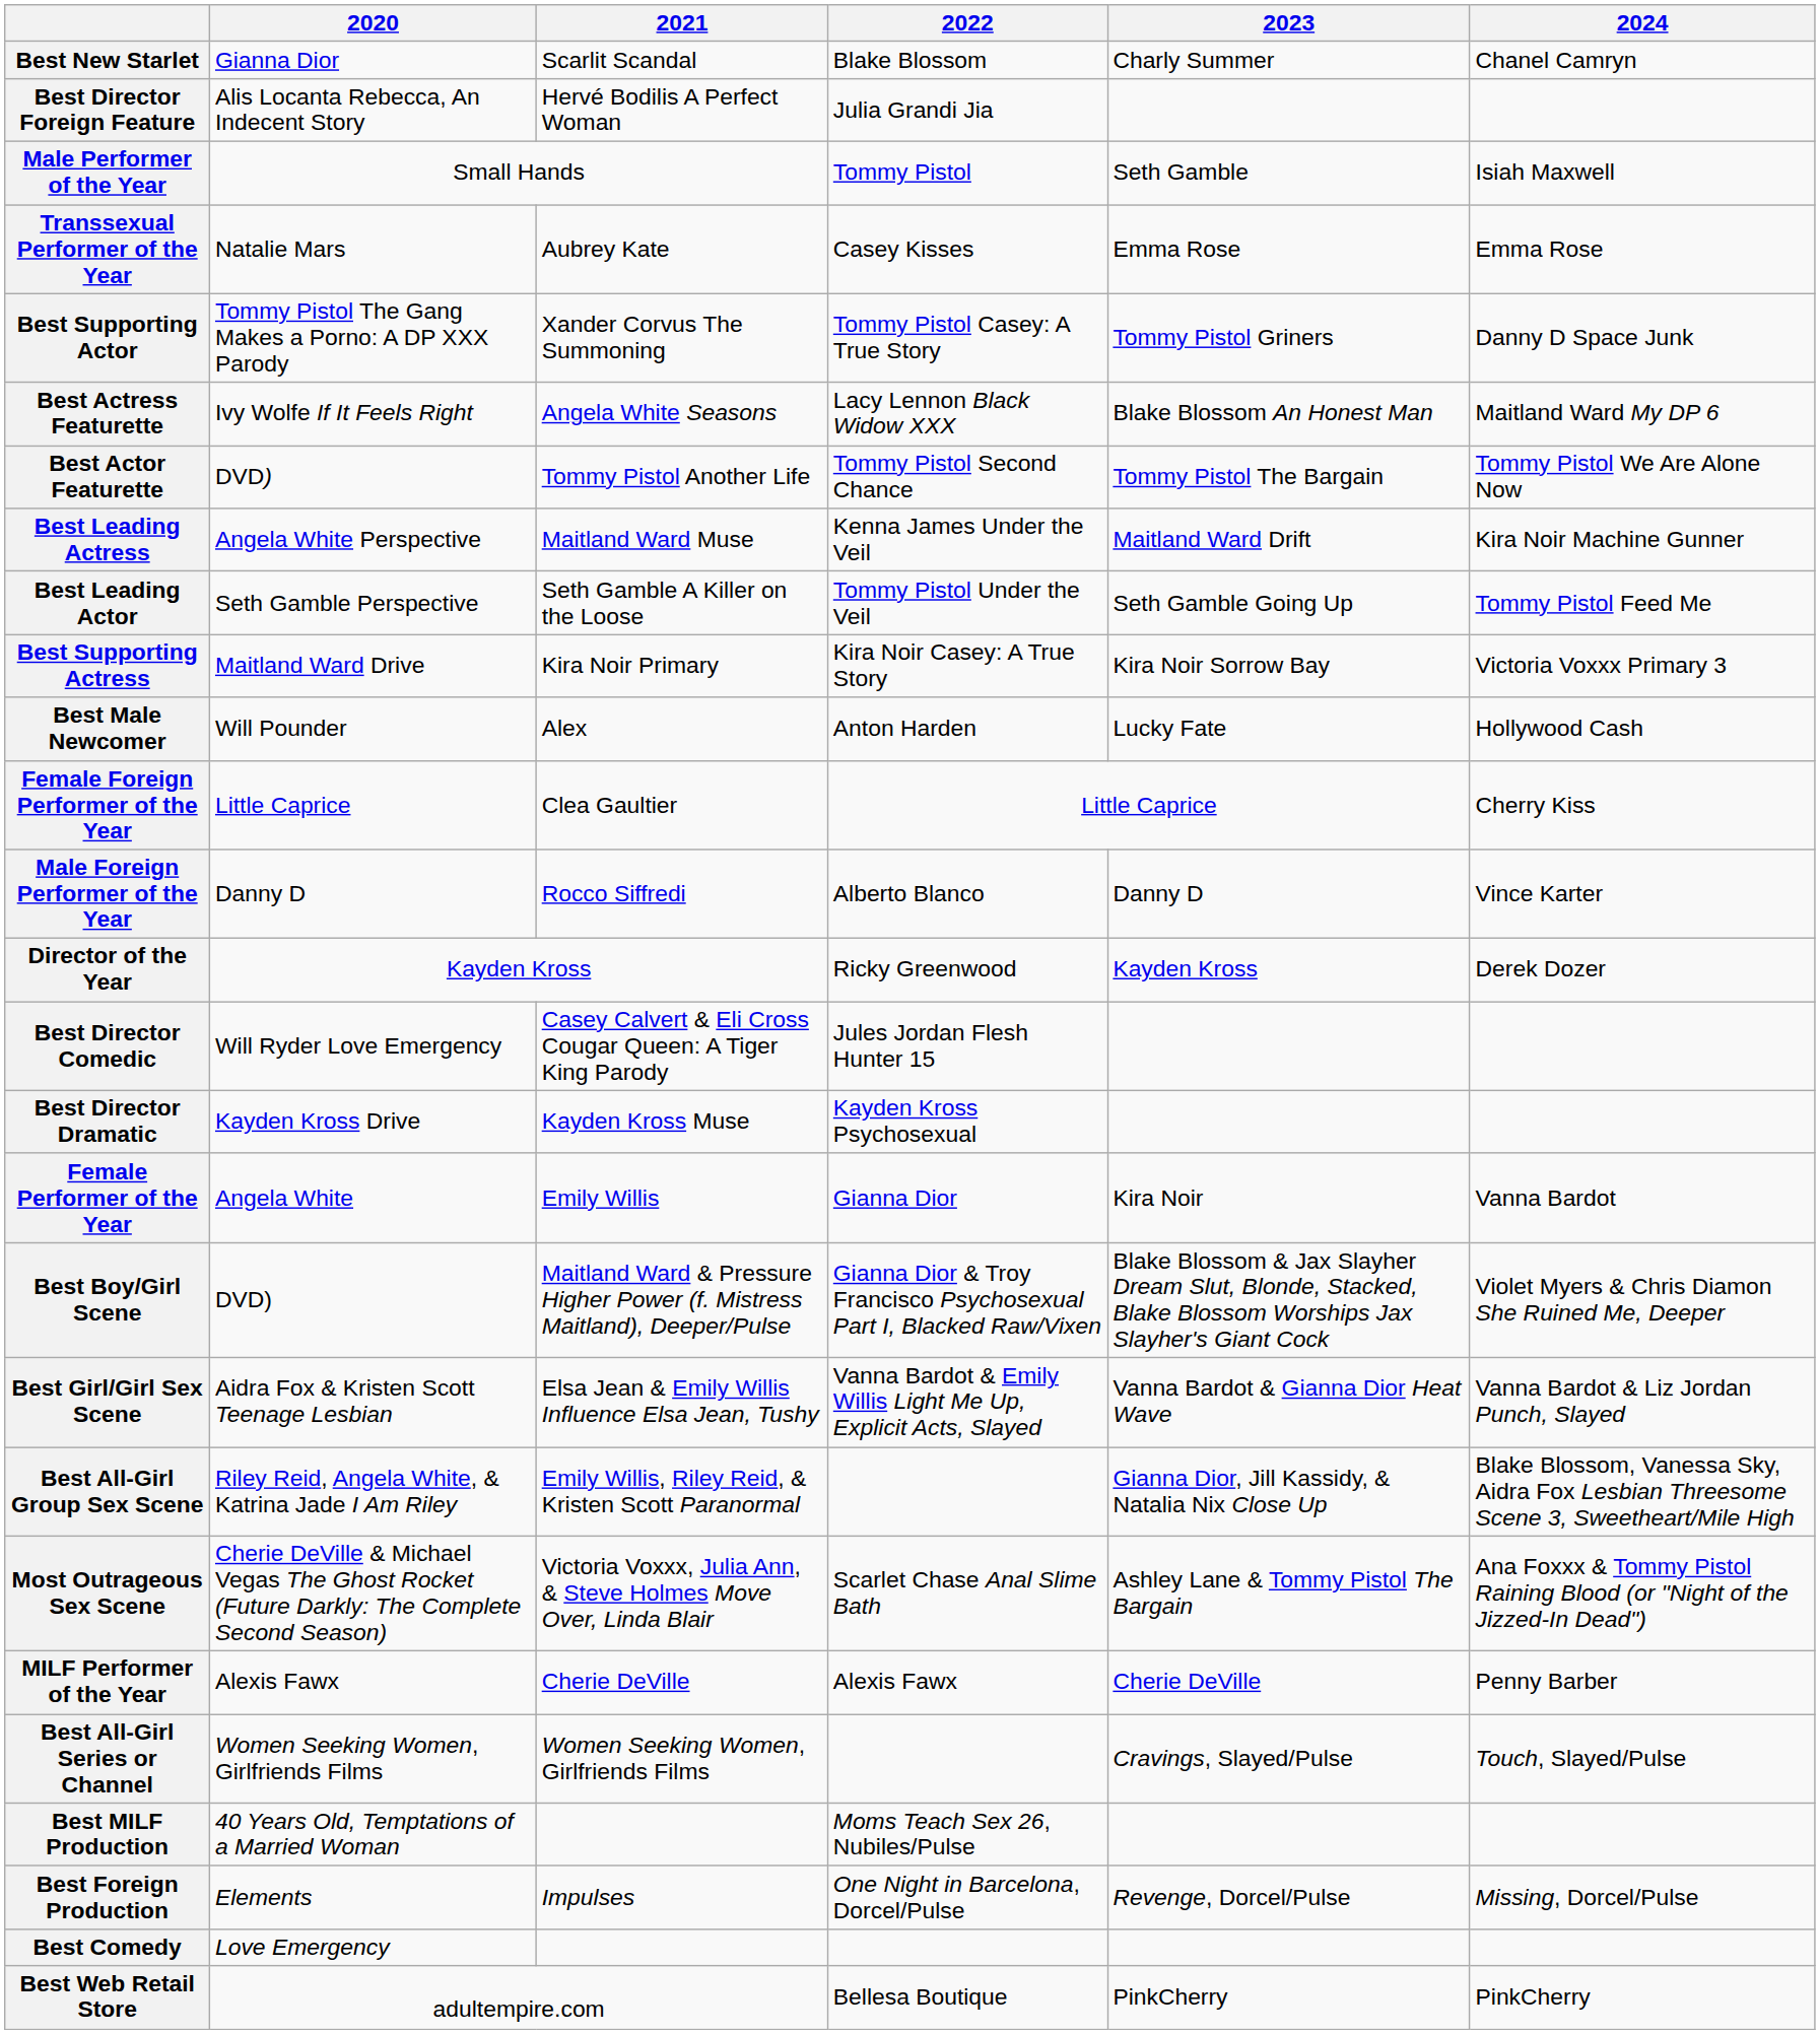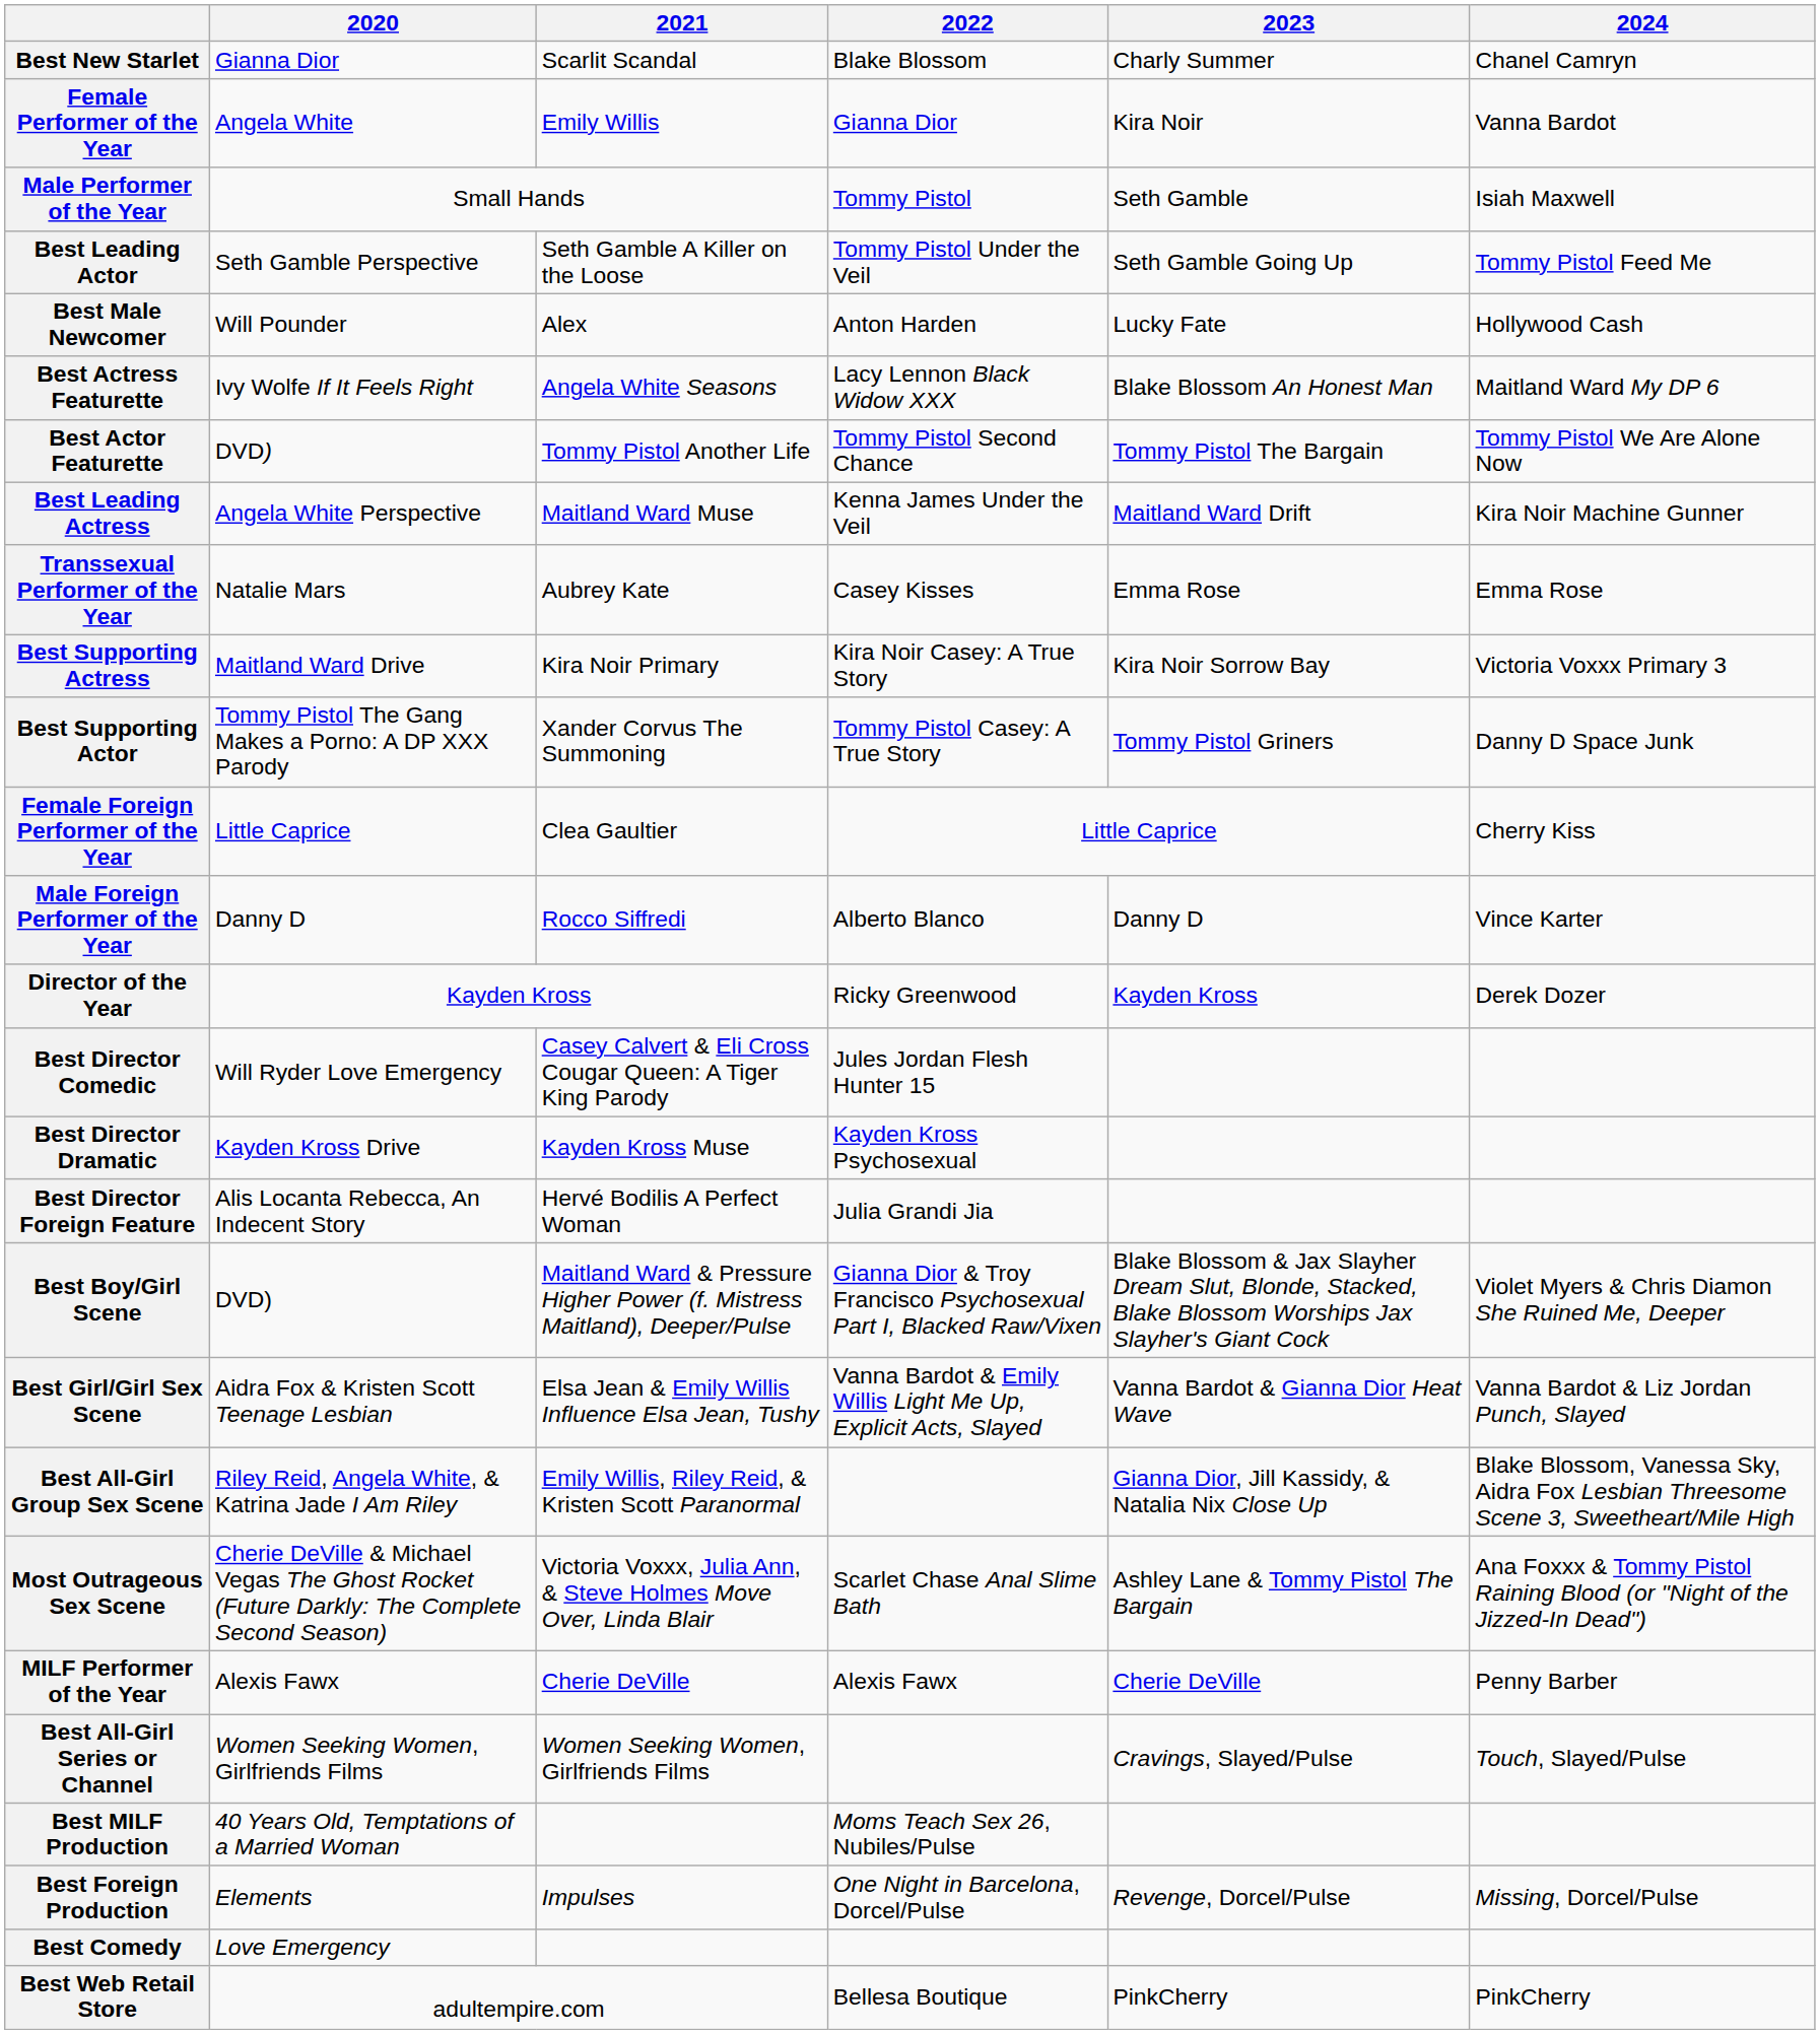rows swapped: Female Performer of the Year <-> Best Director Foreign Feature
rows swapped: Transsexual Performer of the Year <-> Best Leading Actor
rows swapped: Best Male Newcomer <-> Best Supporting Actor
